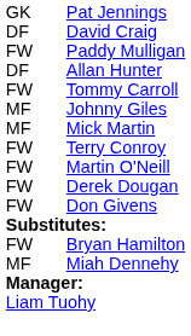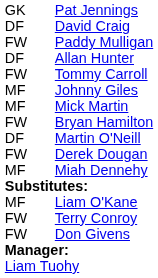rows swapped: Terry Conroy <-> Bryan Hamilton
Martin O'Neill | column 1: FW -> DF
rows swapped: Don Givens <-> Miah Dennehy
+ row: MF | Liam O'Kane
